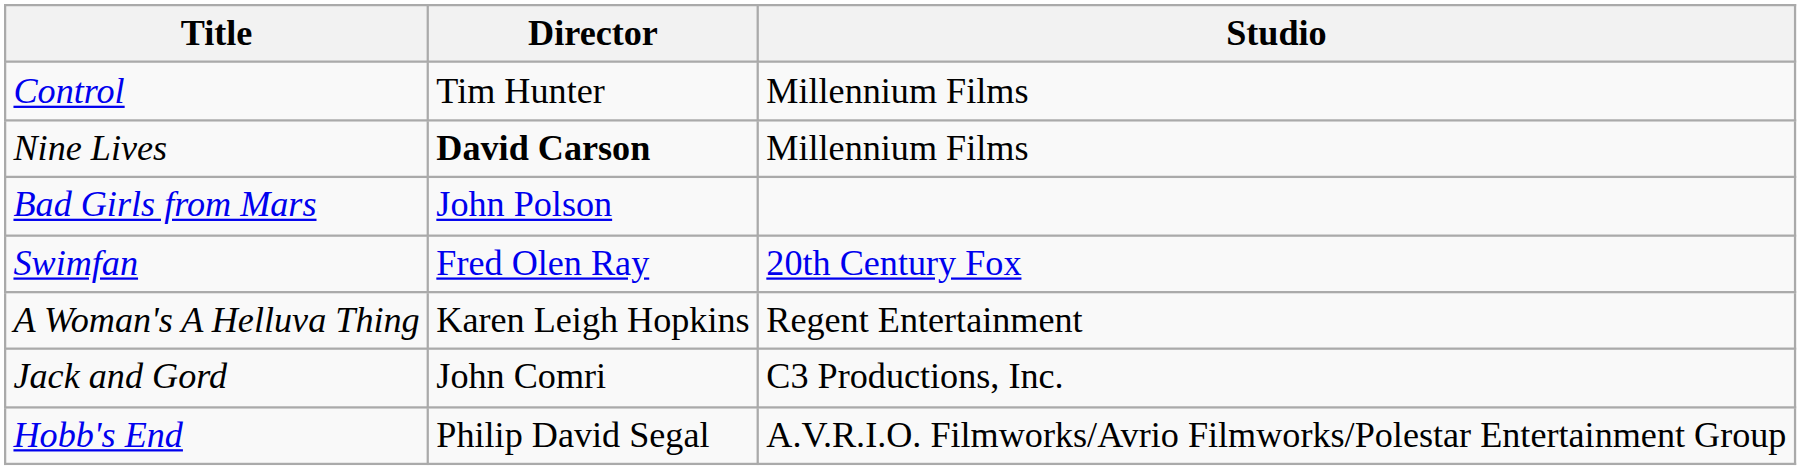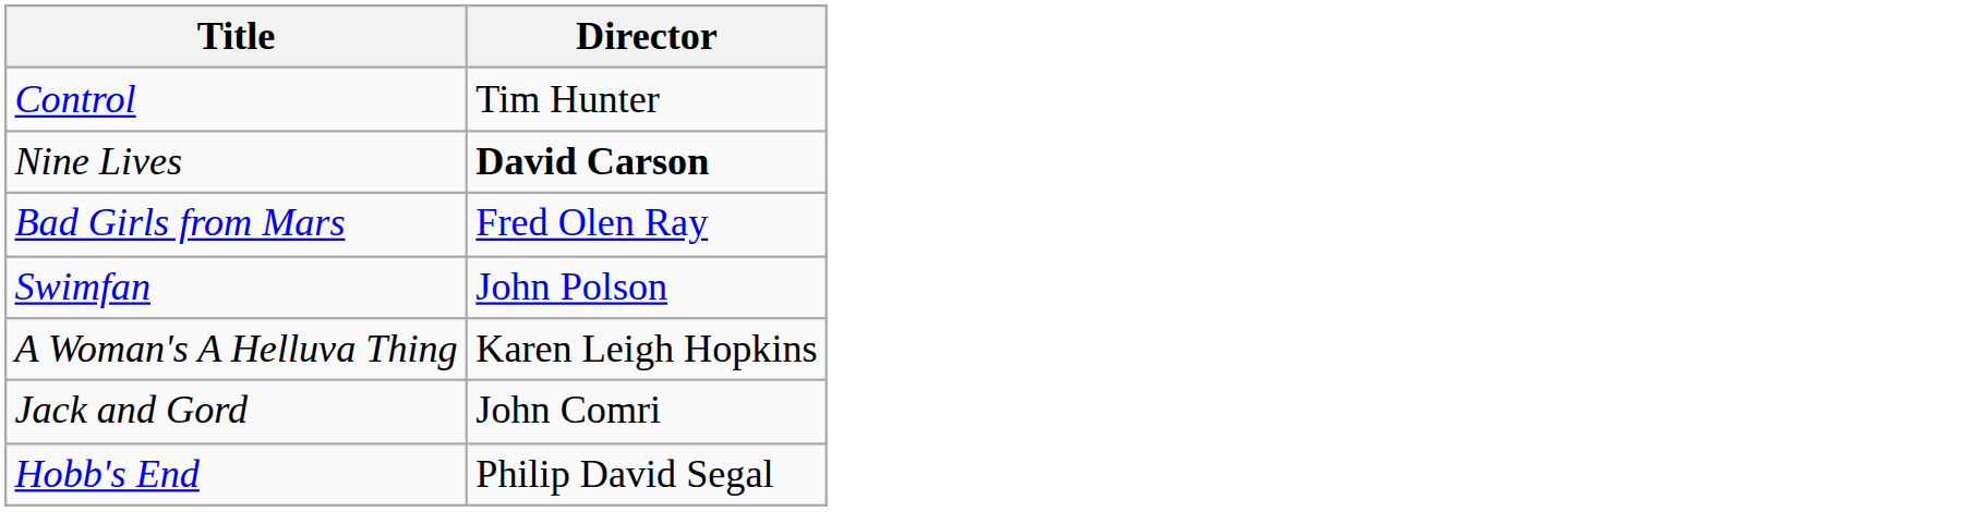- column: Studio | Millennium Films | Millennium Films | 20th Century Fox | Regent Entertainment | C3 Productions, Inc. | A.V.R.I.O. Filmworks/Avrio Filmworks/Polestar Entertainment Group
Bad Girls from Mars | Director: John Polson -> Fred Olen Ray
Swimfan | Director: Fred Olen Ray -> John Polson
